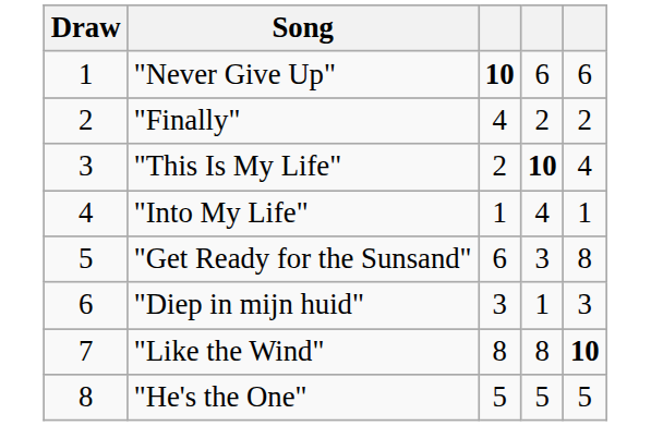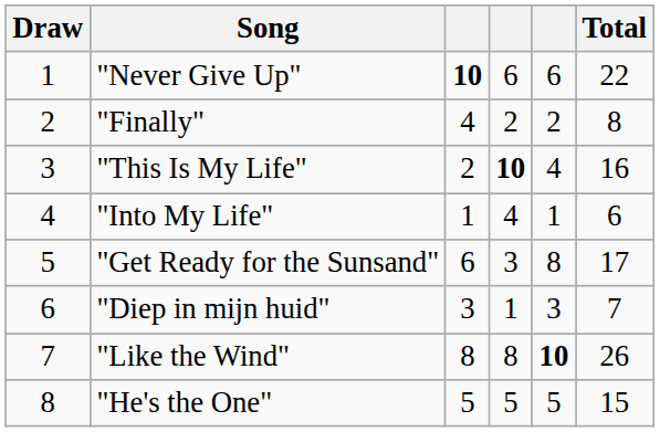+ column: Total | 22 | 8 | 16 | 6 | 17 | 7 | 26 | 15
